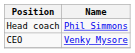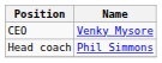rows swapped: CEO <-> Head coach
